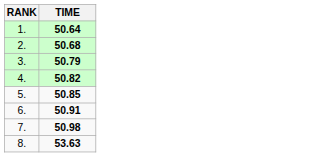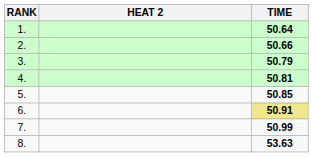+ column: HEAT 2
2. | TIME: 50.68 -> 50.66
4. | TIME: 50.82 -> 50.81
6. | TIME: no background -> khaki background
7. | TIME: 50.98 -> 50.99
